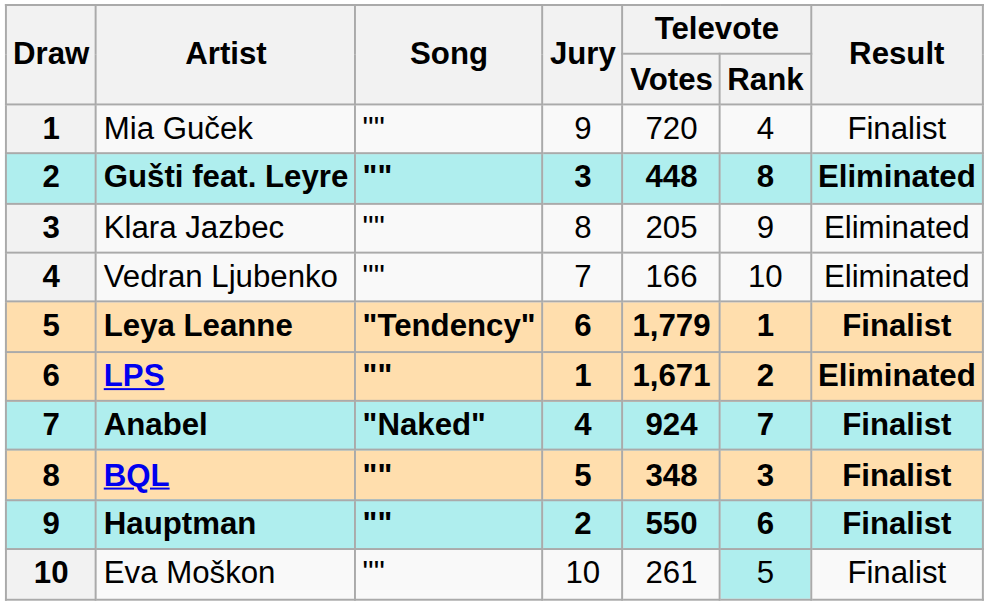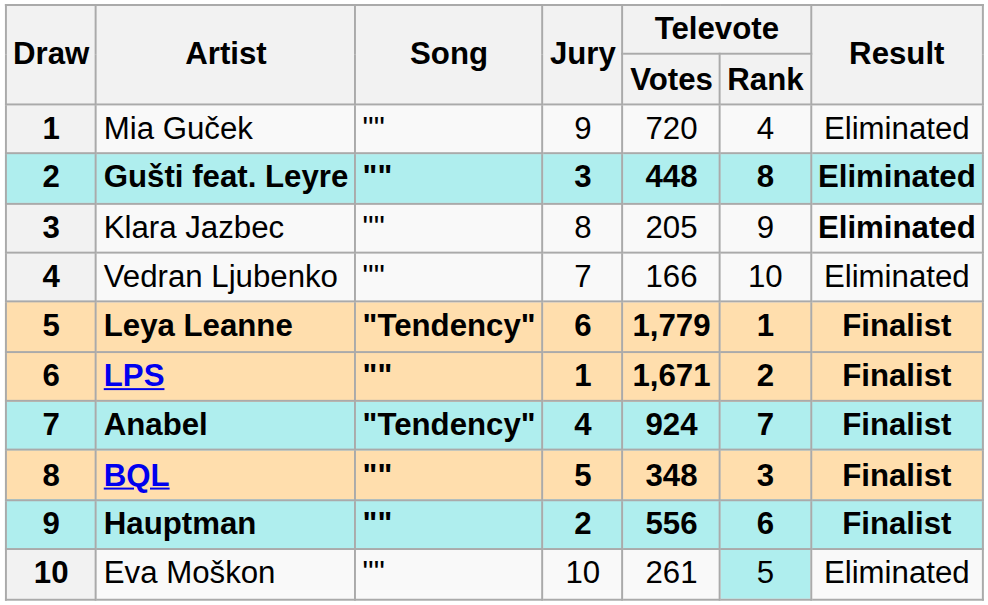Mia Guček | Result: Finalist -> Eliminated
Klara Jazbec | Result: normal -> bold
LPS | Result: Eliminated -> Finalist
Anabel | Song: "Naked" -> "Tendency"
Hauptman | Televote / Votes: 550 -> 556
Eva Moškon | Result: Finalist -> Eliminated
